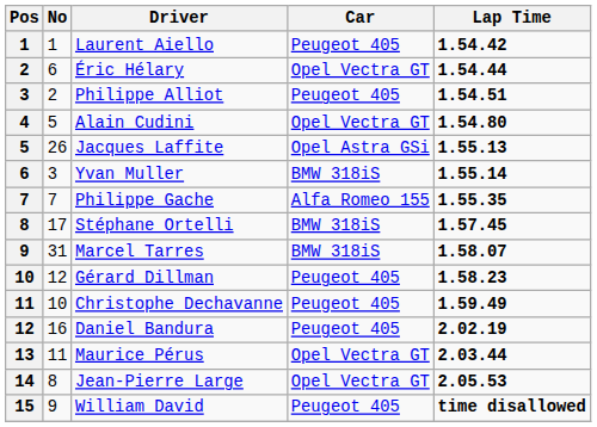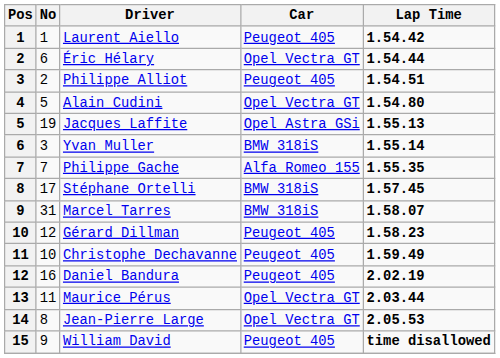Jacques Laffite | No: 26 -> 19
